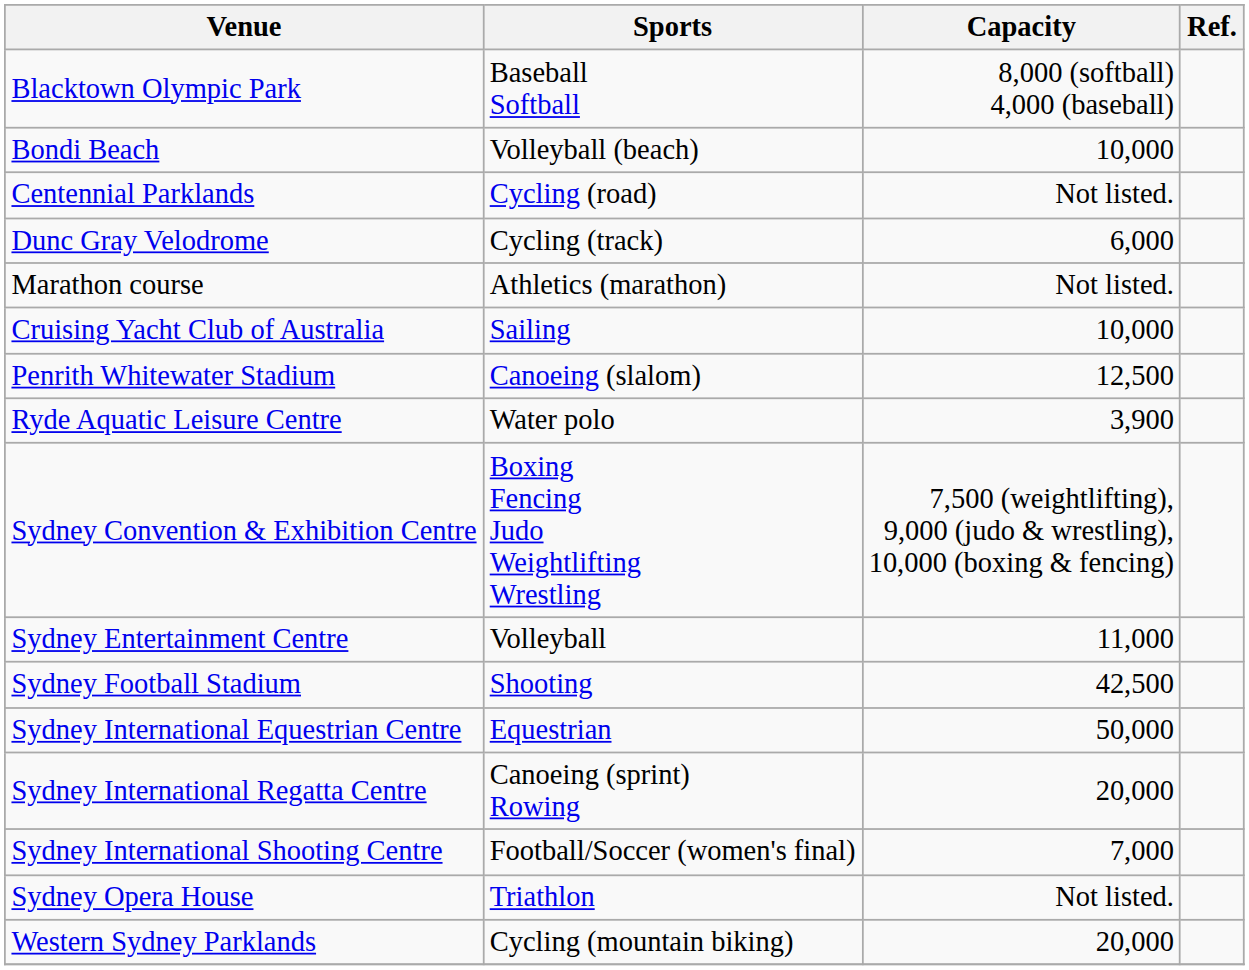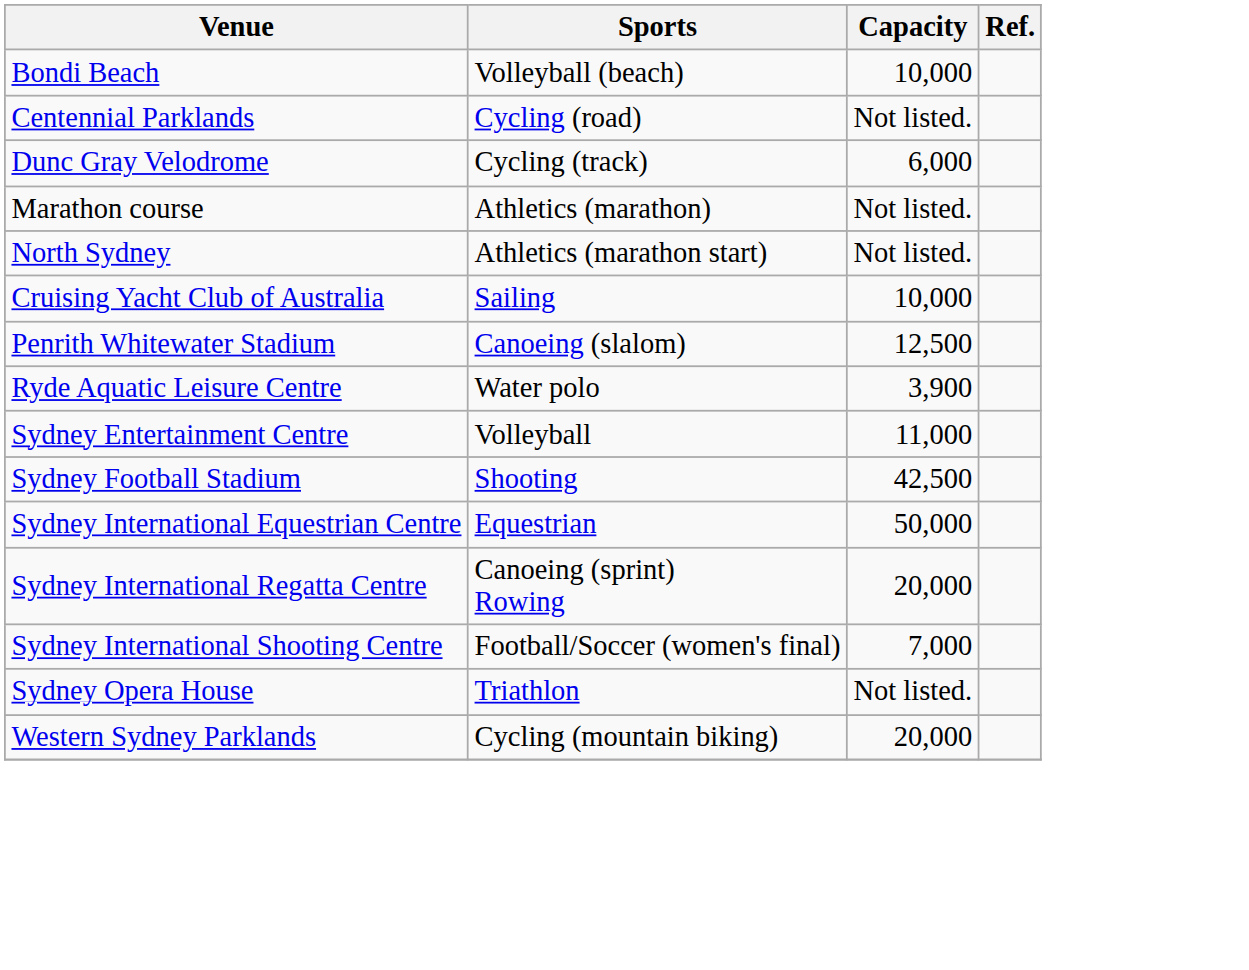- row: Blacktown Olympic Park | Baseball Softball | 8,000 (softball) 4,000 (baseball)
+ row: North Sydney | Athletics (marathon start) | Not listed.
- row: Sydney Convention & Exhibition Centre | Boxing Fencing Judo Weightlifting Wrestling | 7,500 (weightlifting), 9,000 (judo & wrestling), 10,000 (boxing & fencing)
